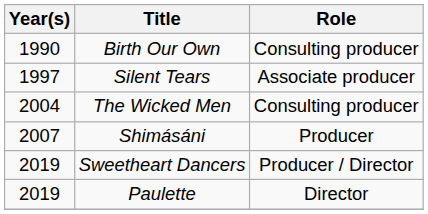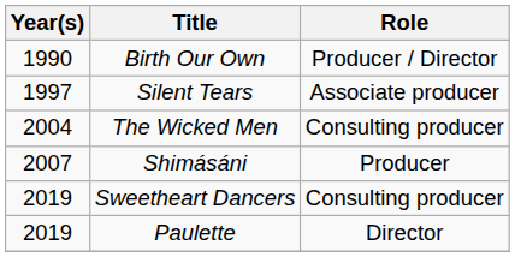Birth Our Own | Role: Consulting producer -> Producer / Director
Sweetheart Dancers | Role: Producer / Director -> Consulting producer
